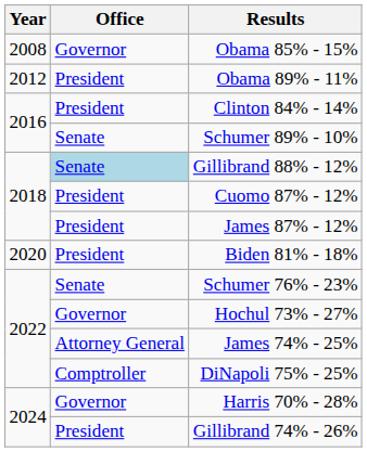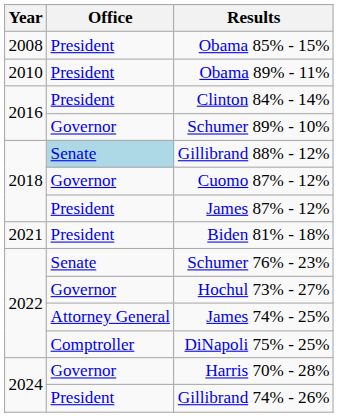Obama 85% - 15% | Office: Governor -> President
Obama 89% - 11% | Year: 2012 -> 2010
Schumer 89% - 10% | Office: Senate -> Governor
Cuomo 87% - 12% | Office: President -> Governor
Biden 81% - 18% | Year: 2020 -> 2021
